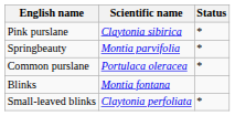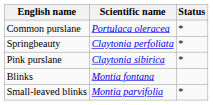rows swapped: Common purslane <-> Pink purslane
Springbeauty | Scientific name: Montia parvifolia -> Claytonia perfoliata
Small-leaved blinks | Scientific name: Claytonia perfoliata -> Montia parvifolia
